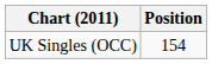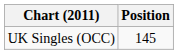UK Singles (OCC) | Position: 154 -> 145
